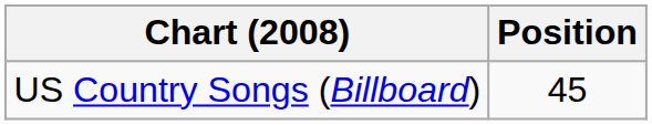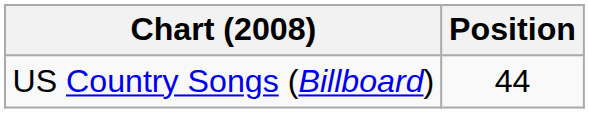US Country Songs (Billboard) | Position: 45 -> 44
